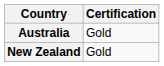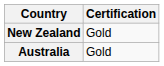rows swapped: Australia <-> New Zealand
